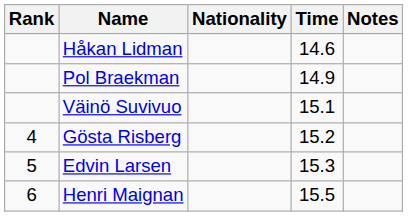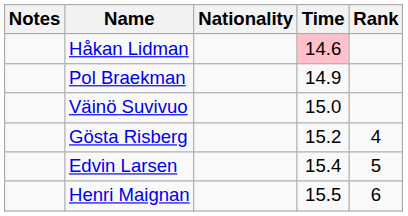columns swapped: Rank <-> Notes
Håkan Lidman | Time: no background -> pink background
Väinö Suvivuo | Time: 15.1 -> 15.0
Edvin Larsen | Time: 15.3 -> 15.4
